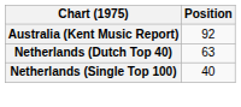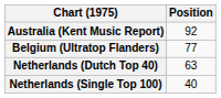+ row: Belgium (Ultratop Flanders) | 77
